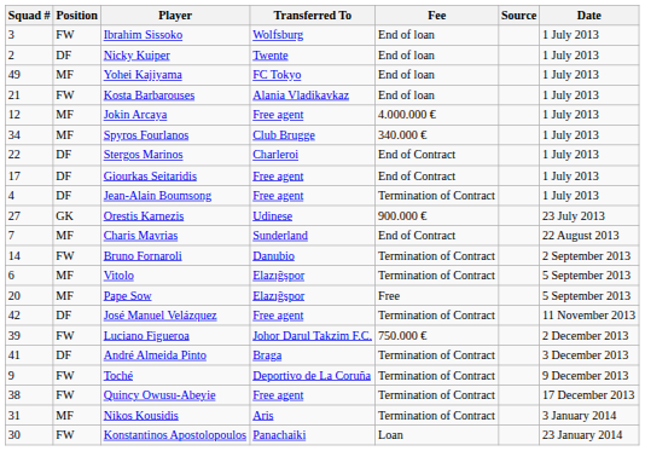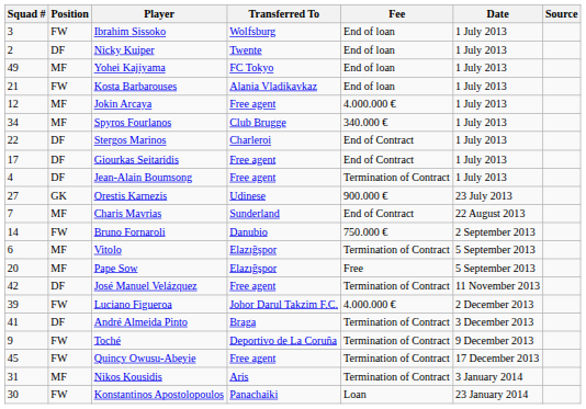columns swapped: Date <-> Source
Bruno Fornaroli | Fee: Termination of Contract -> 750.000 €
Luciano Figueroa | Fee: 750.000 € -> 4.000.000 €
Quincy Owusu-Abeyie | Squad #: 38 -> 45
